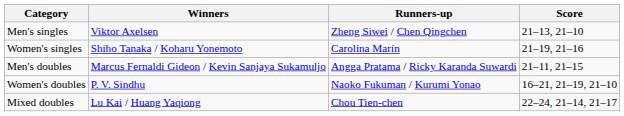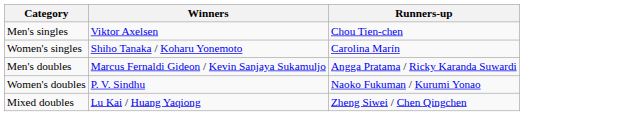- column: Score | 21–13, 21–10 | 21–19, 21–16 | 21–11, 21–15 | 16–21, 21–19, 21–10 | 22–24, 21–14, 21–17
Men's singles | Runners-up: Zheng Siwei / Chen Qingchen -> Chou Tien-chen
Mixed doubles | Runners-up: Chou Tien-chen -> Zheng Siwei / Chen Qingchen
